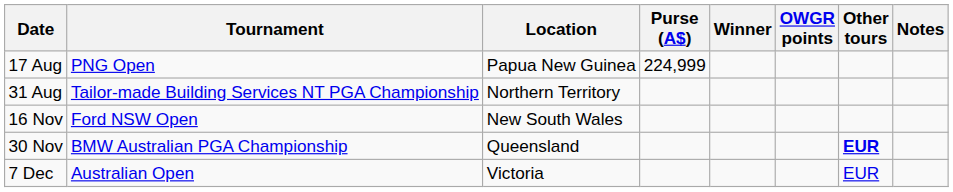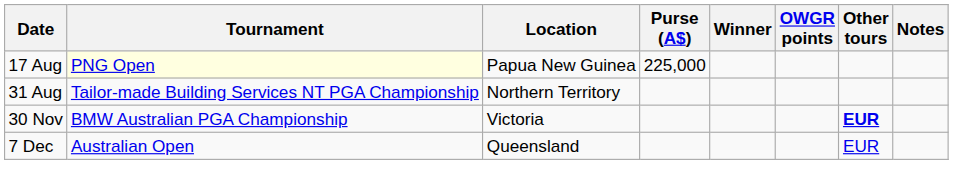17 Aug | Tournament: no background -> lightyellow background
17 Aug | Purse (A$): 224,999 -> 225,000
- row: 16 Nov | Ford NSW Open | New South Wales
30 Nov | Location: Queensland -> Victoria
7 Dec | Location: Victoria -> Queensland
